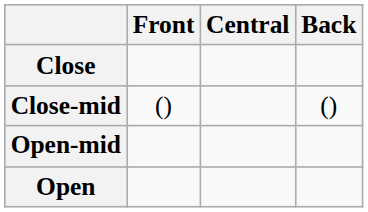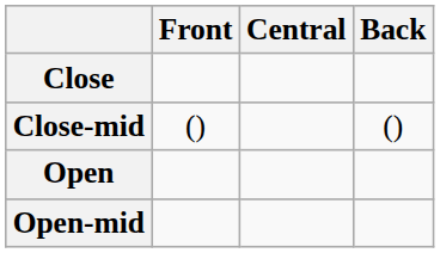rows swapped: Open-mid <-> Open
